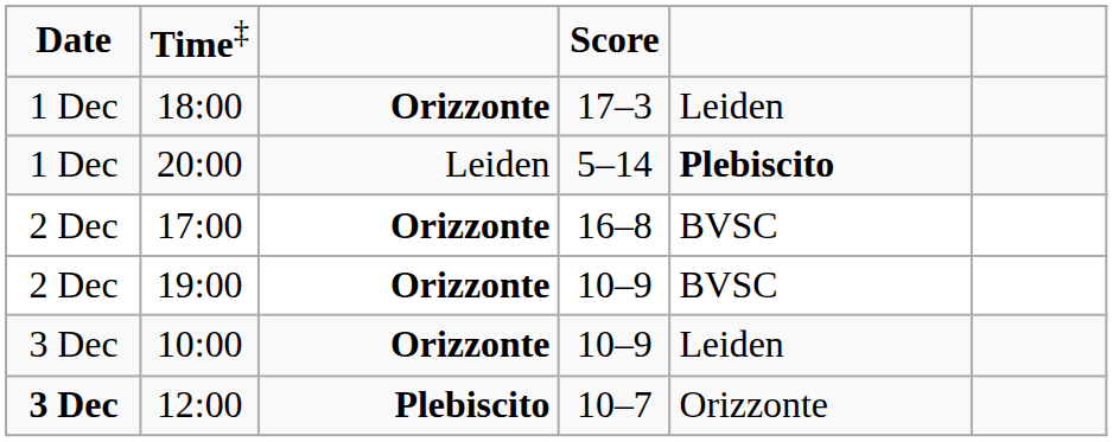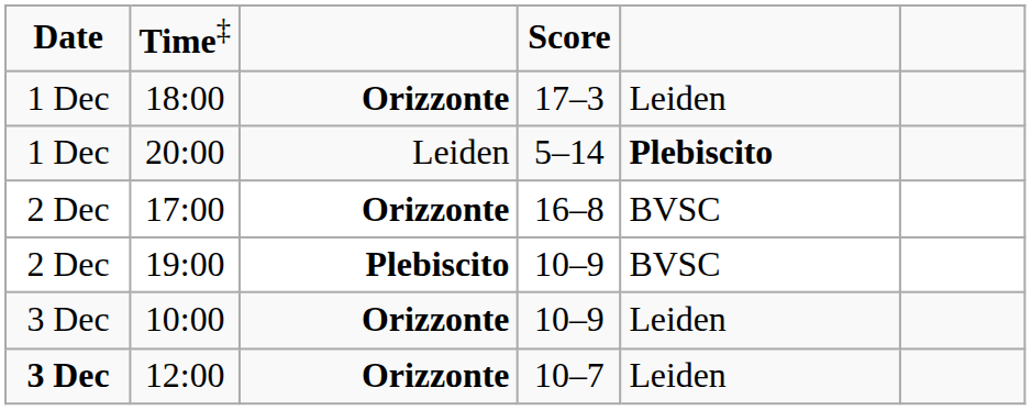19:00 | column 3: Orizzonte -> Plebiscito
12:00 | column 3: Plebiscito -> Orizzonte
12:00 | column 5: Orizzonte -> Leiden
